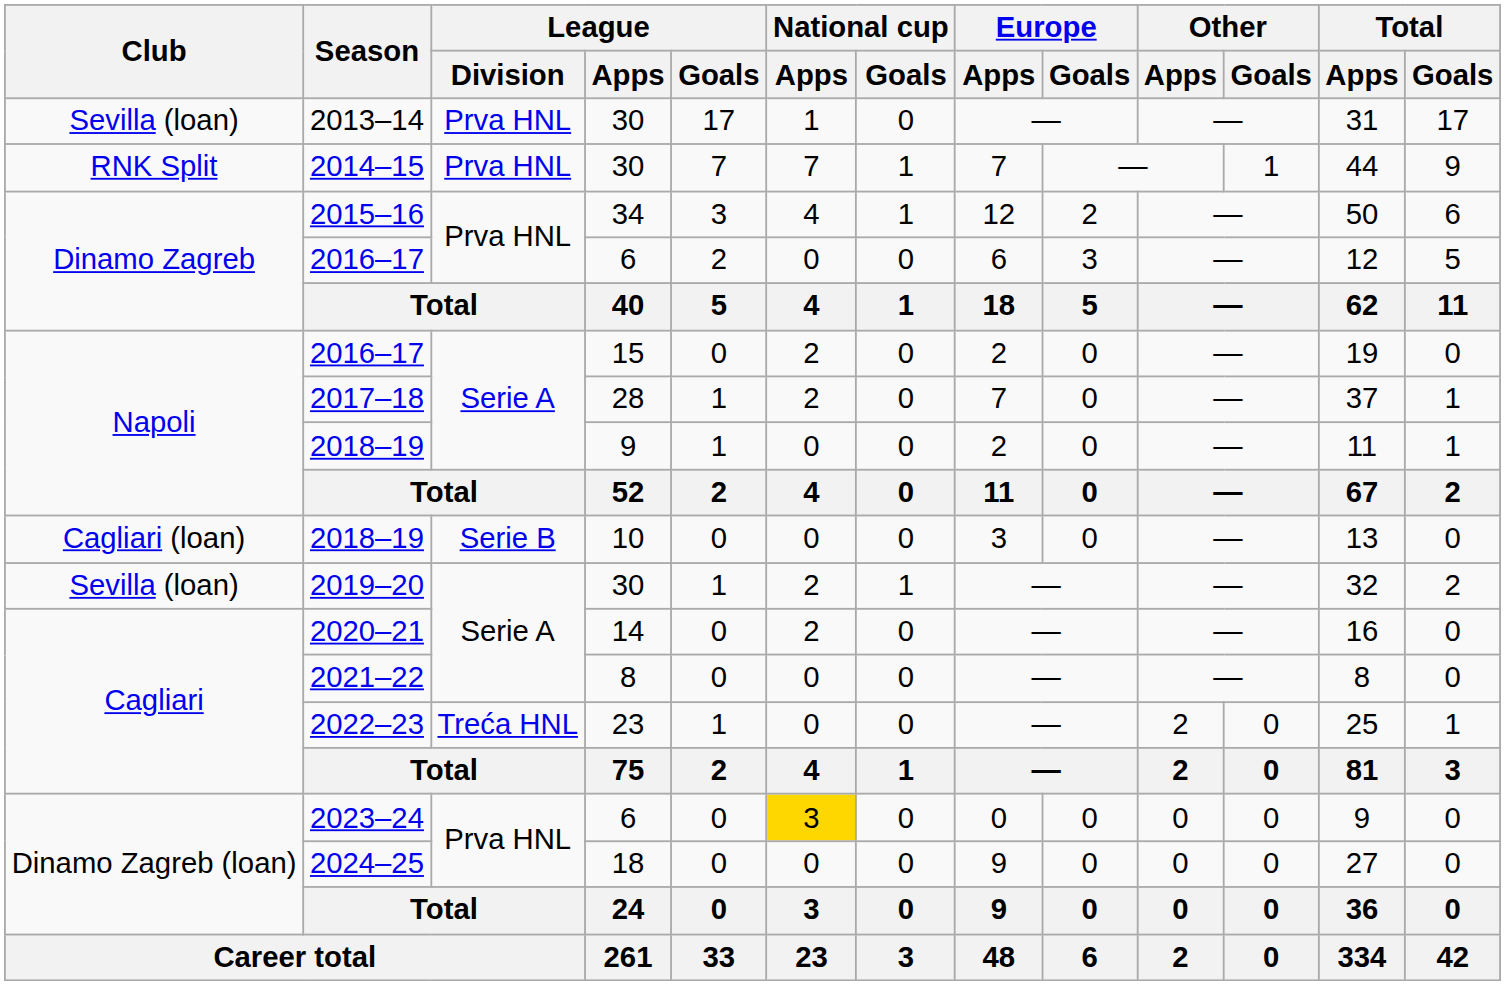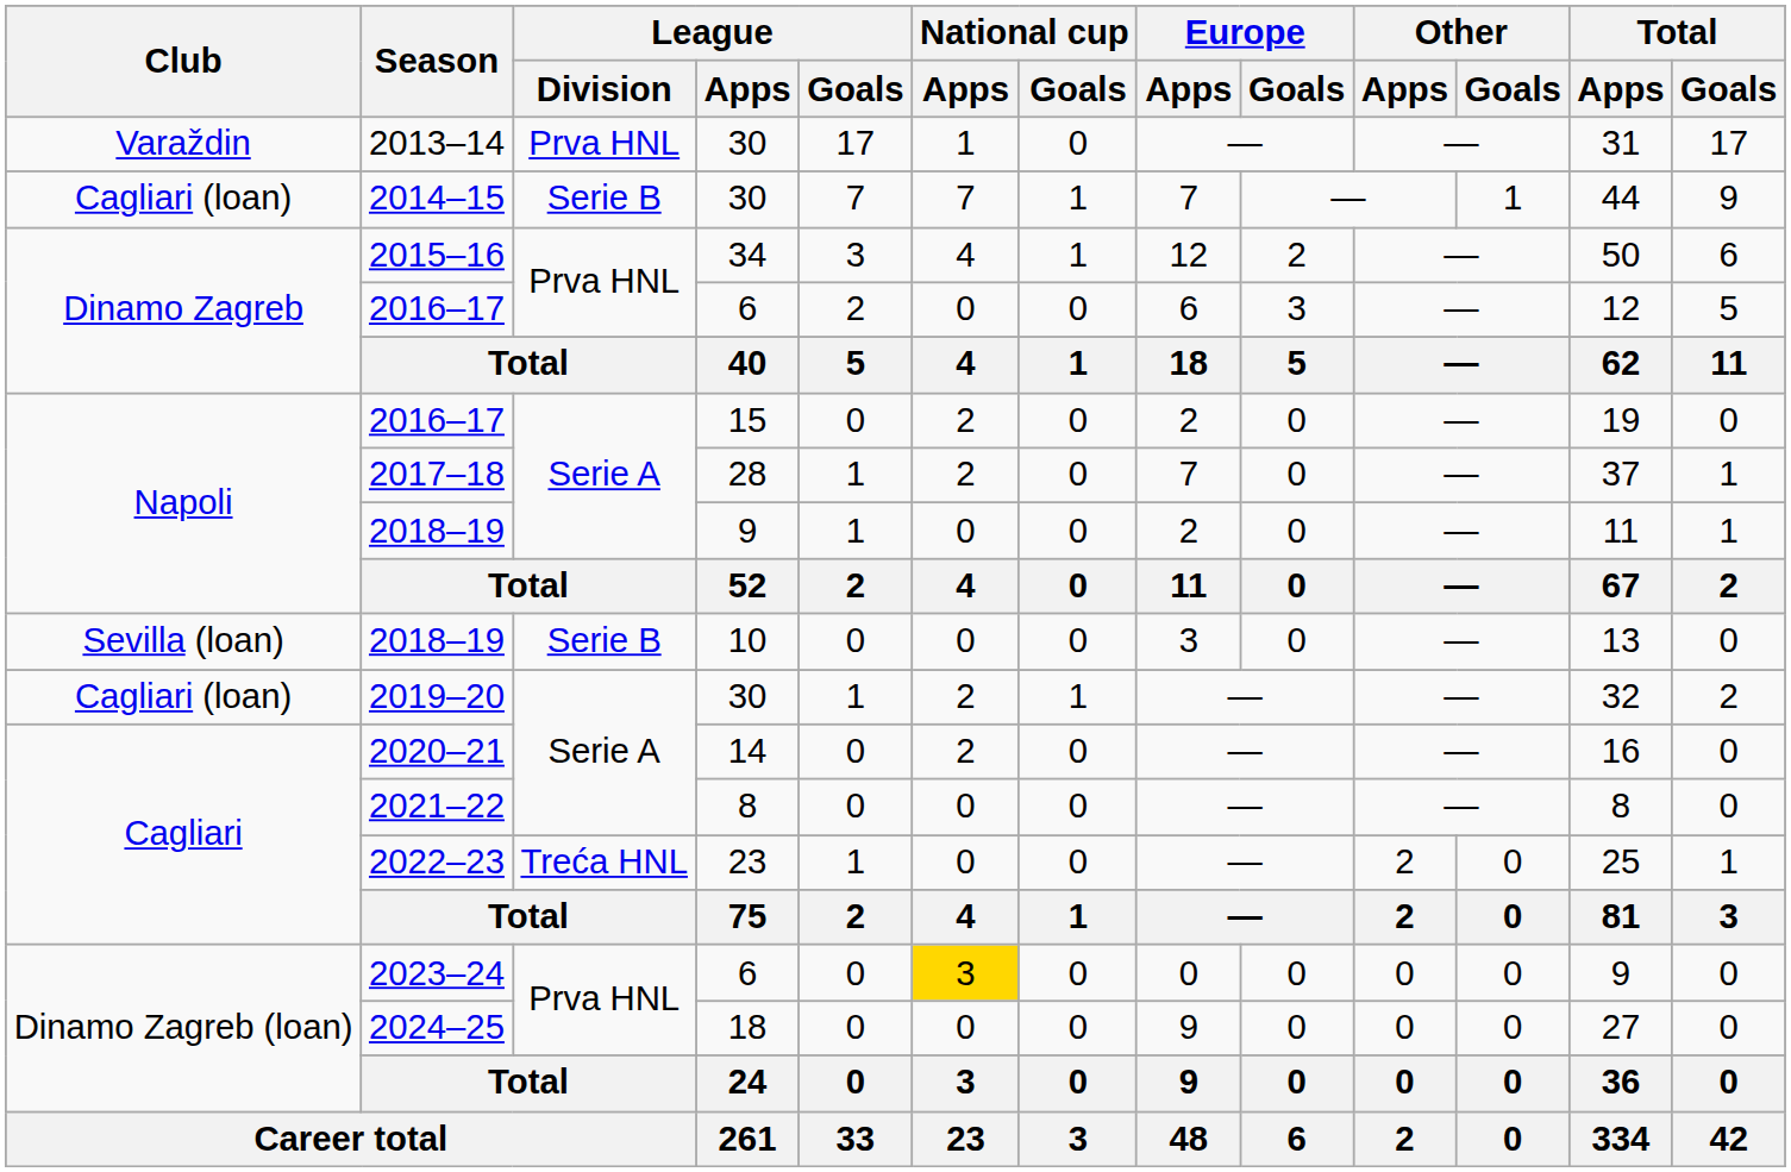2013–14 | Club: Sevilla (loan) -> Varaždin
2014–15 | Club: RNK Split -> Cagliari (loan)
2014–15 | League / Division: Prva HNL -> Serie B
2018–19 / 10 | Club: Cagliari (loan) -> Sevilla (loan)
2019–20 | Club: Sevilla (loan) -> Cagliari (loan)
